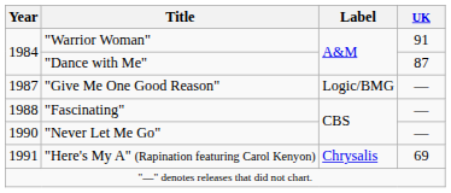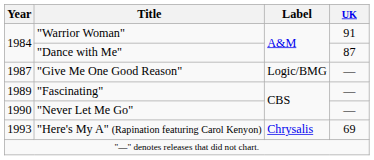"Fascinating" | Year: 1988 -> 1989
"Here's My A" (Rapination featuring Carol Kenyon) | Year: 1991 -> 1993
